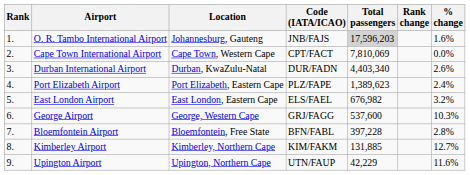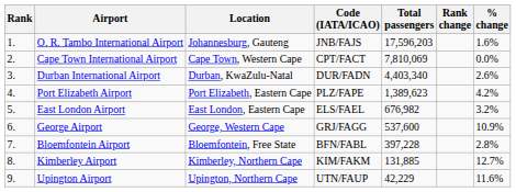O. R. Tambo International Airport | Total passengers: lightgrey background -> no background
Port Elizabeth Airport | % change: 2.4% -> 4.2%
George Airport | % change: 10.3% -> 10.9%
